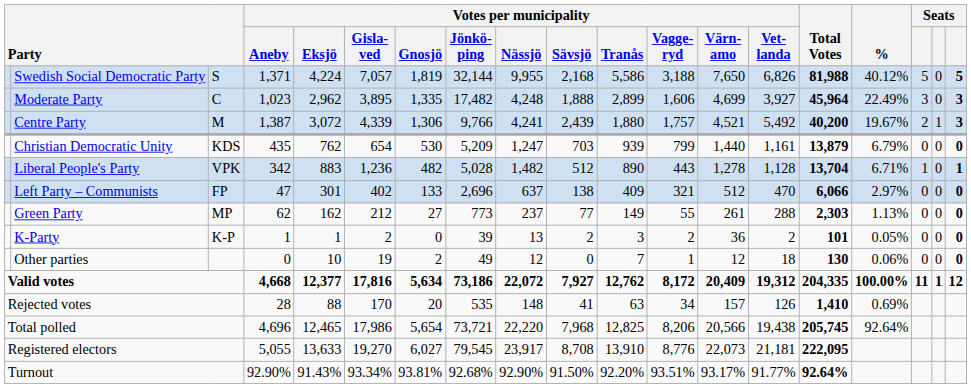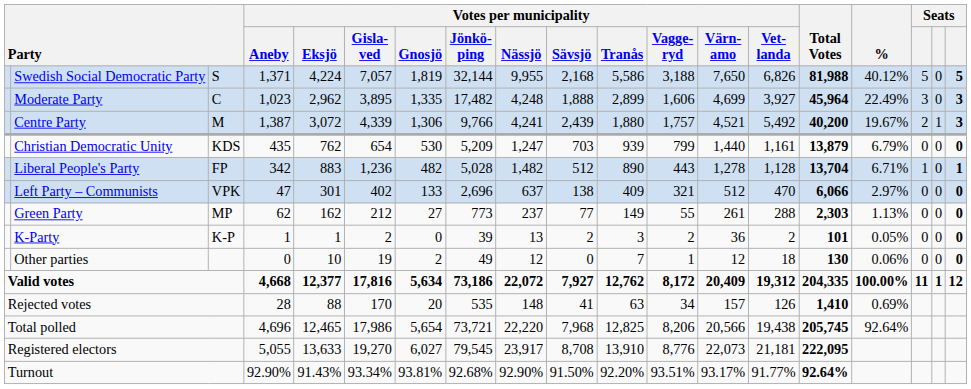Liberal People's Party | column 3: VPK -> FP
Left Party – Communists | column 3: FP -> VPK
